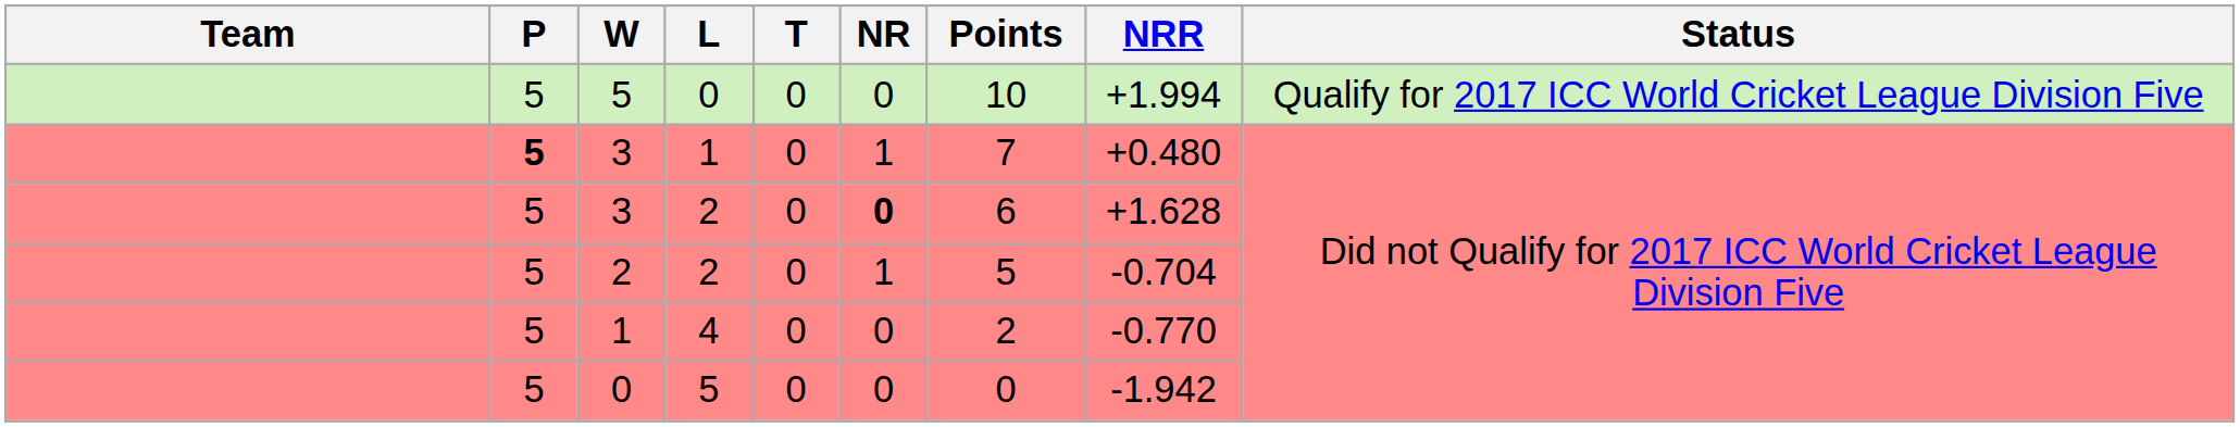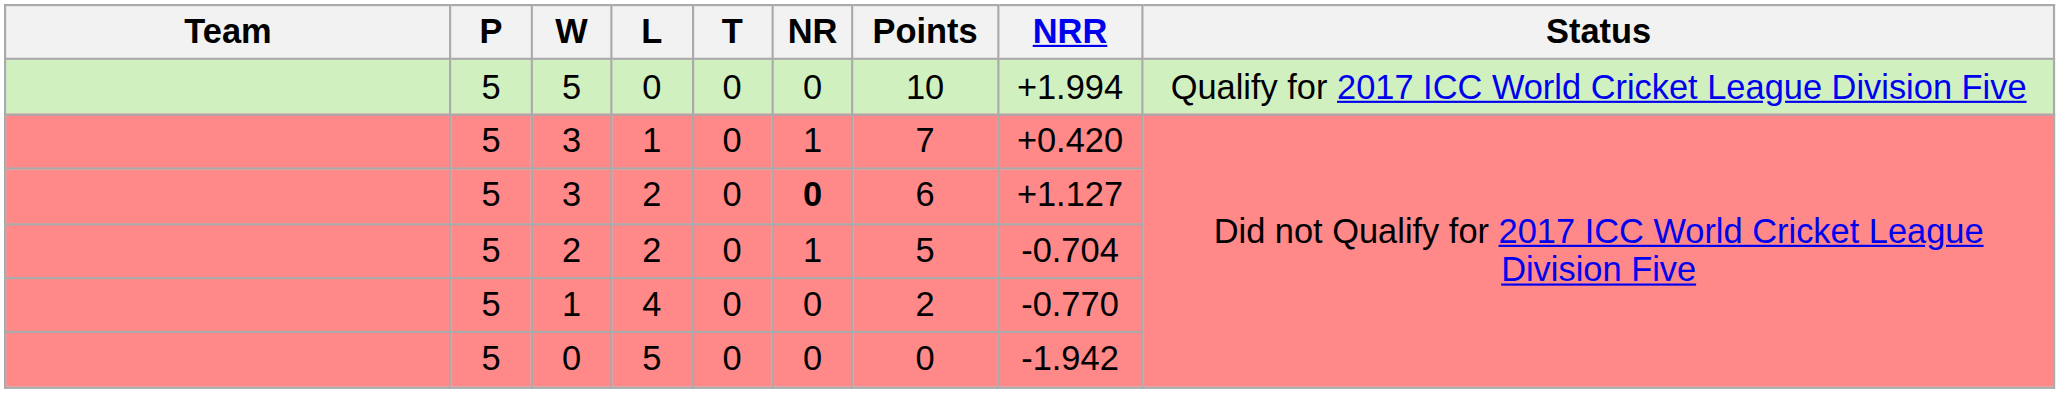3 / 1 | P: bold -> normal
3 / 1 | NRR: +0.480 -> +0.420
3 / 2 | NRR: +1.628 -> +1.127
